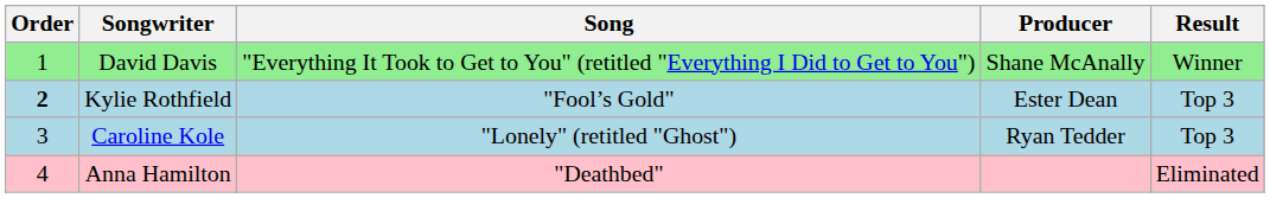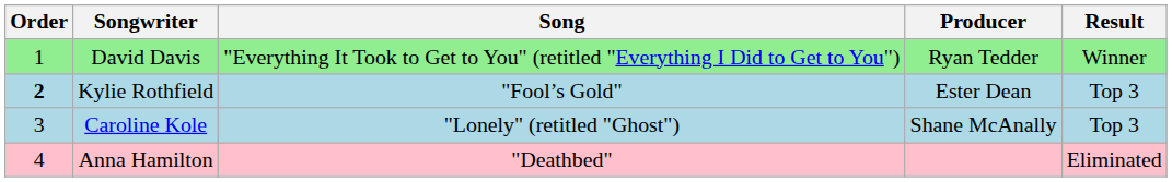David Davis | Producer: Shane McAnally -> Ryan Tedder
Caroline Kole | Producer: Ryan Tedder -> Shane McAnally
